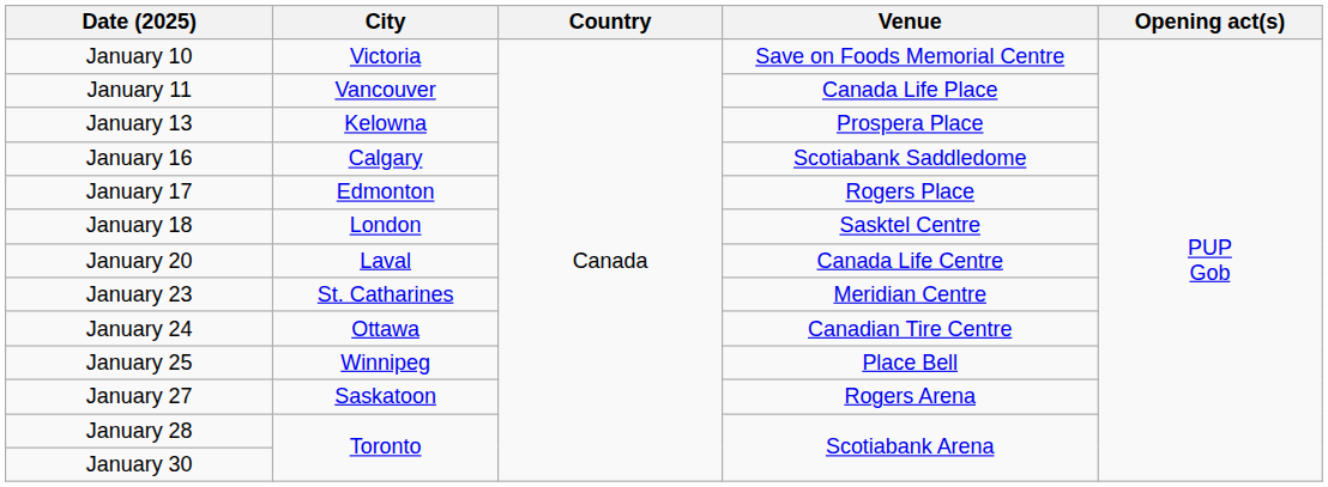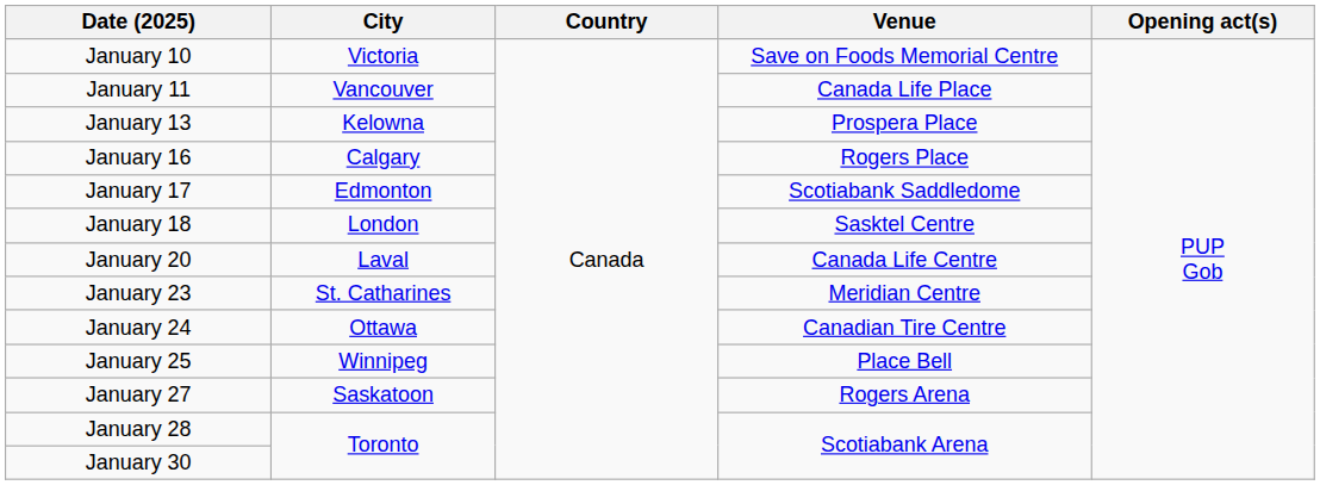January 16 | Venue: Scotiabank Saddledome -> Rogers Place
January 17 | Venue: Rogers Place -> Scotiabank Saddledome
